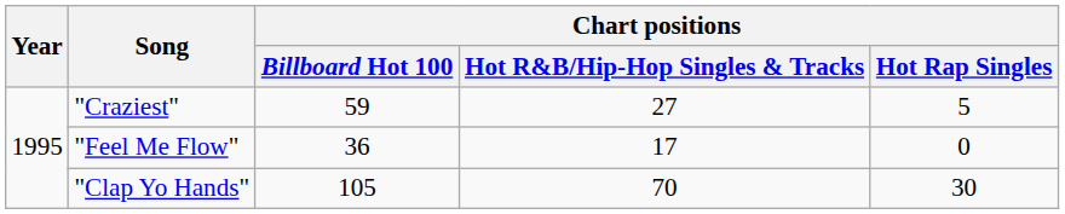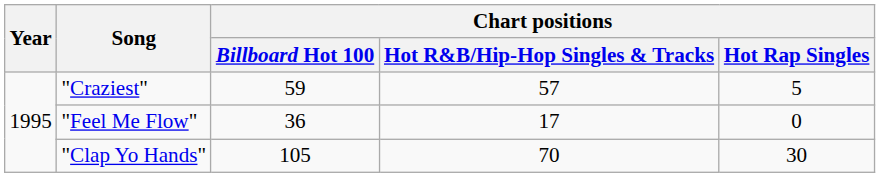"Craziest" | Chart positions / Hot R&B/Hip-Hop Singles & Tracks: 27 -> 57
